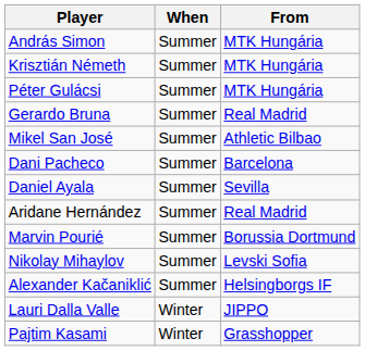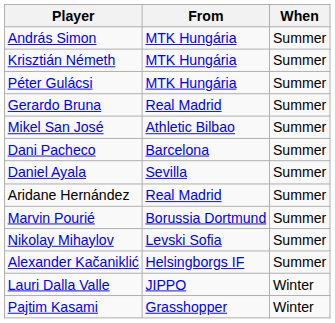columns swapped: From <-> When
